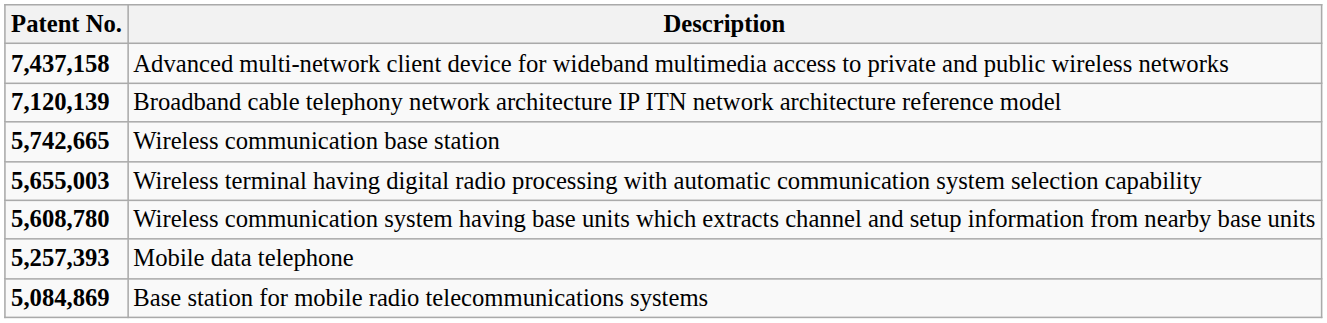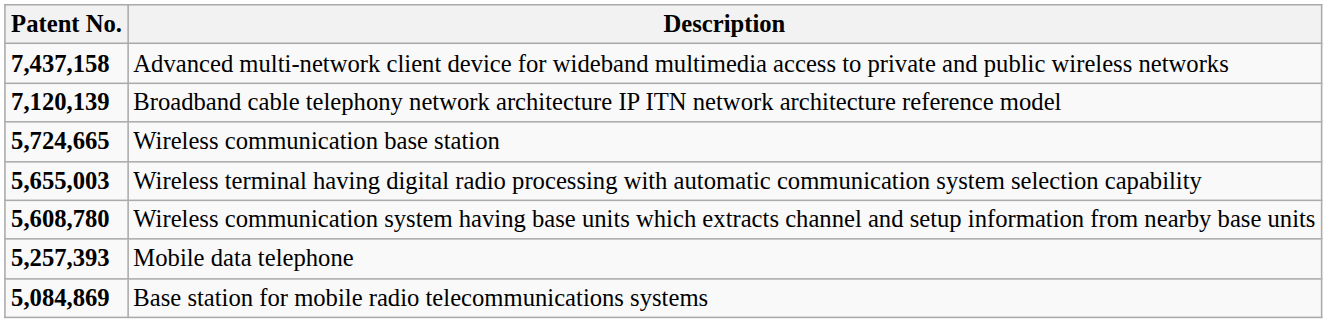Wireless communication base station | Patent No.: 5,742,665 -> 5,724,665
